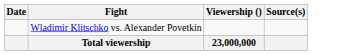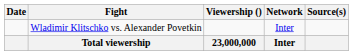+ column: Network | Inter | Inter
